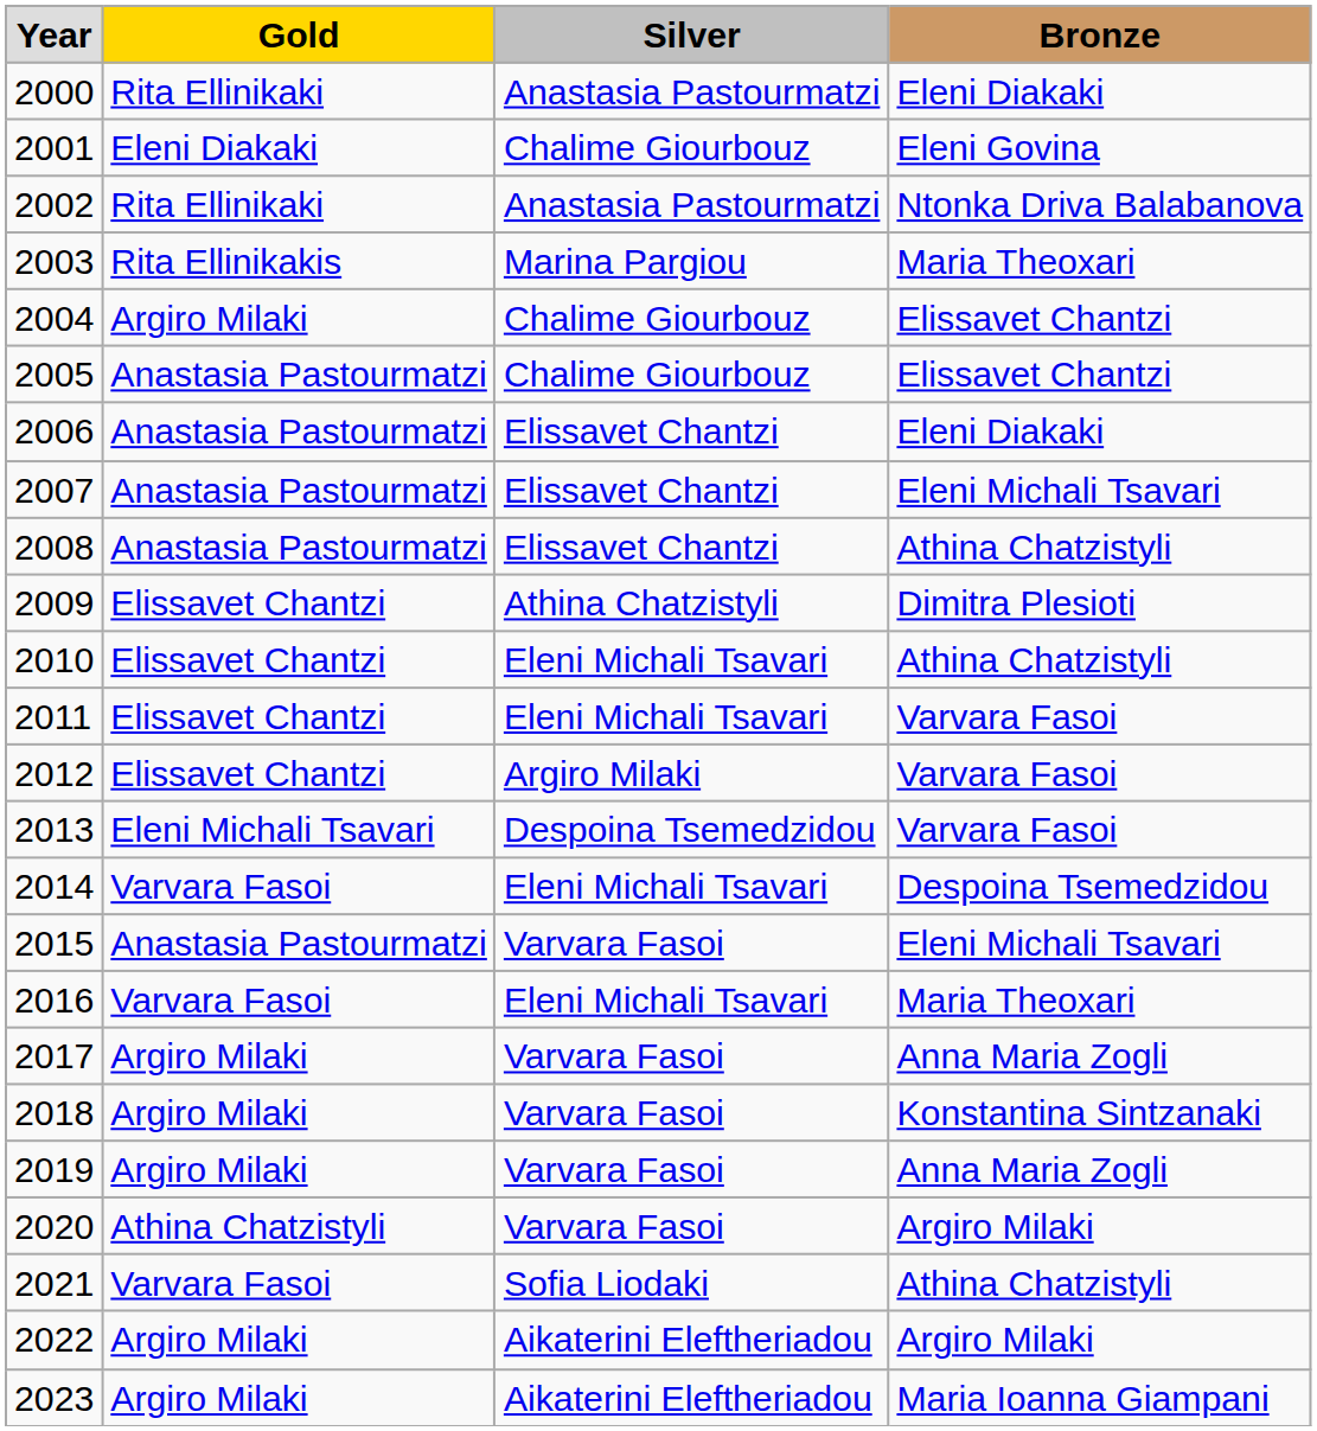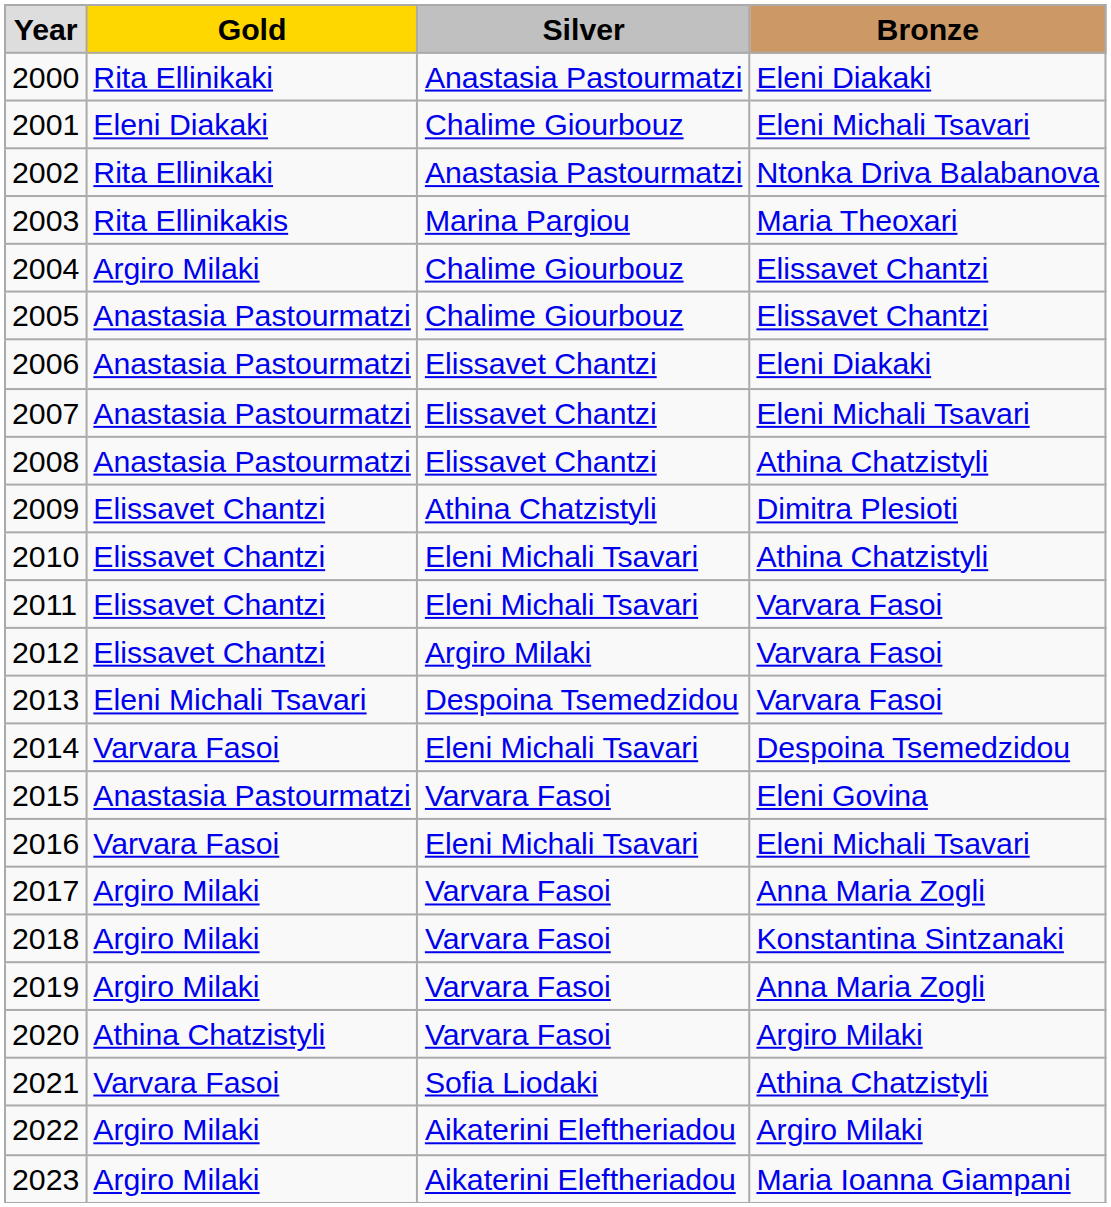2001 | column 4: Eleni Govina -> Eleni Michali Tsavari
2015 | column 4: Eleni Michali Tsavari -> Eleni Govina
2016 | column 4: Maria Theoxari -> Eleni Michali Tsavari
